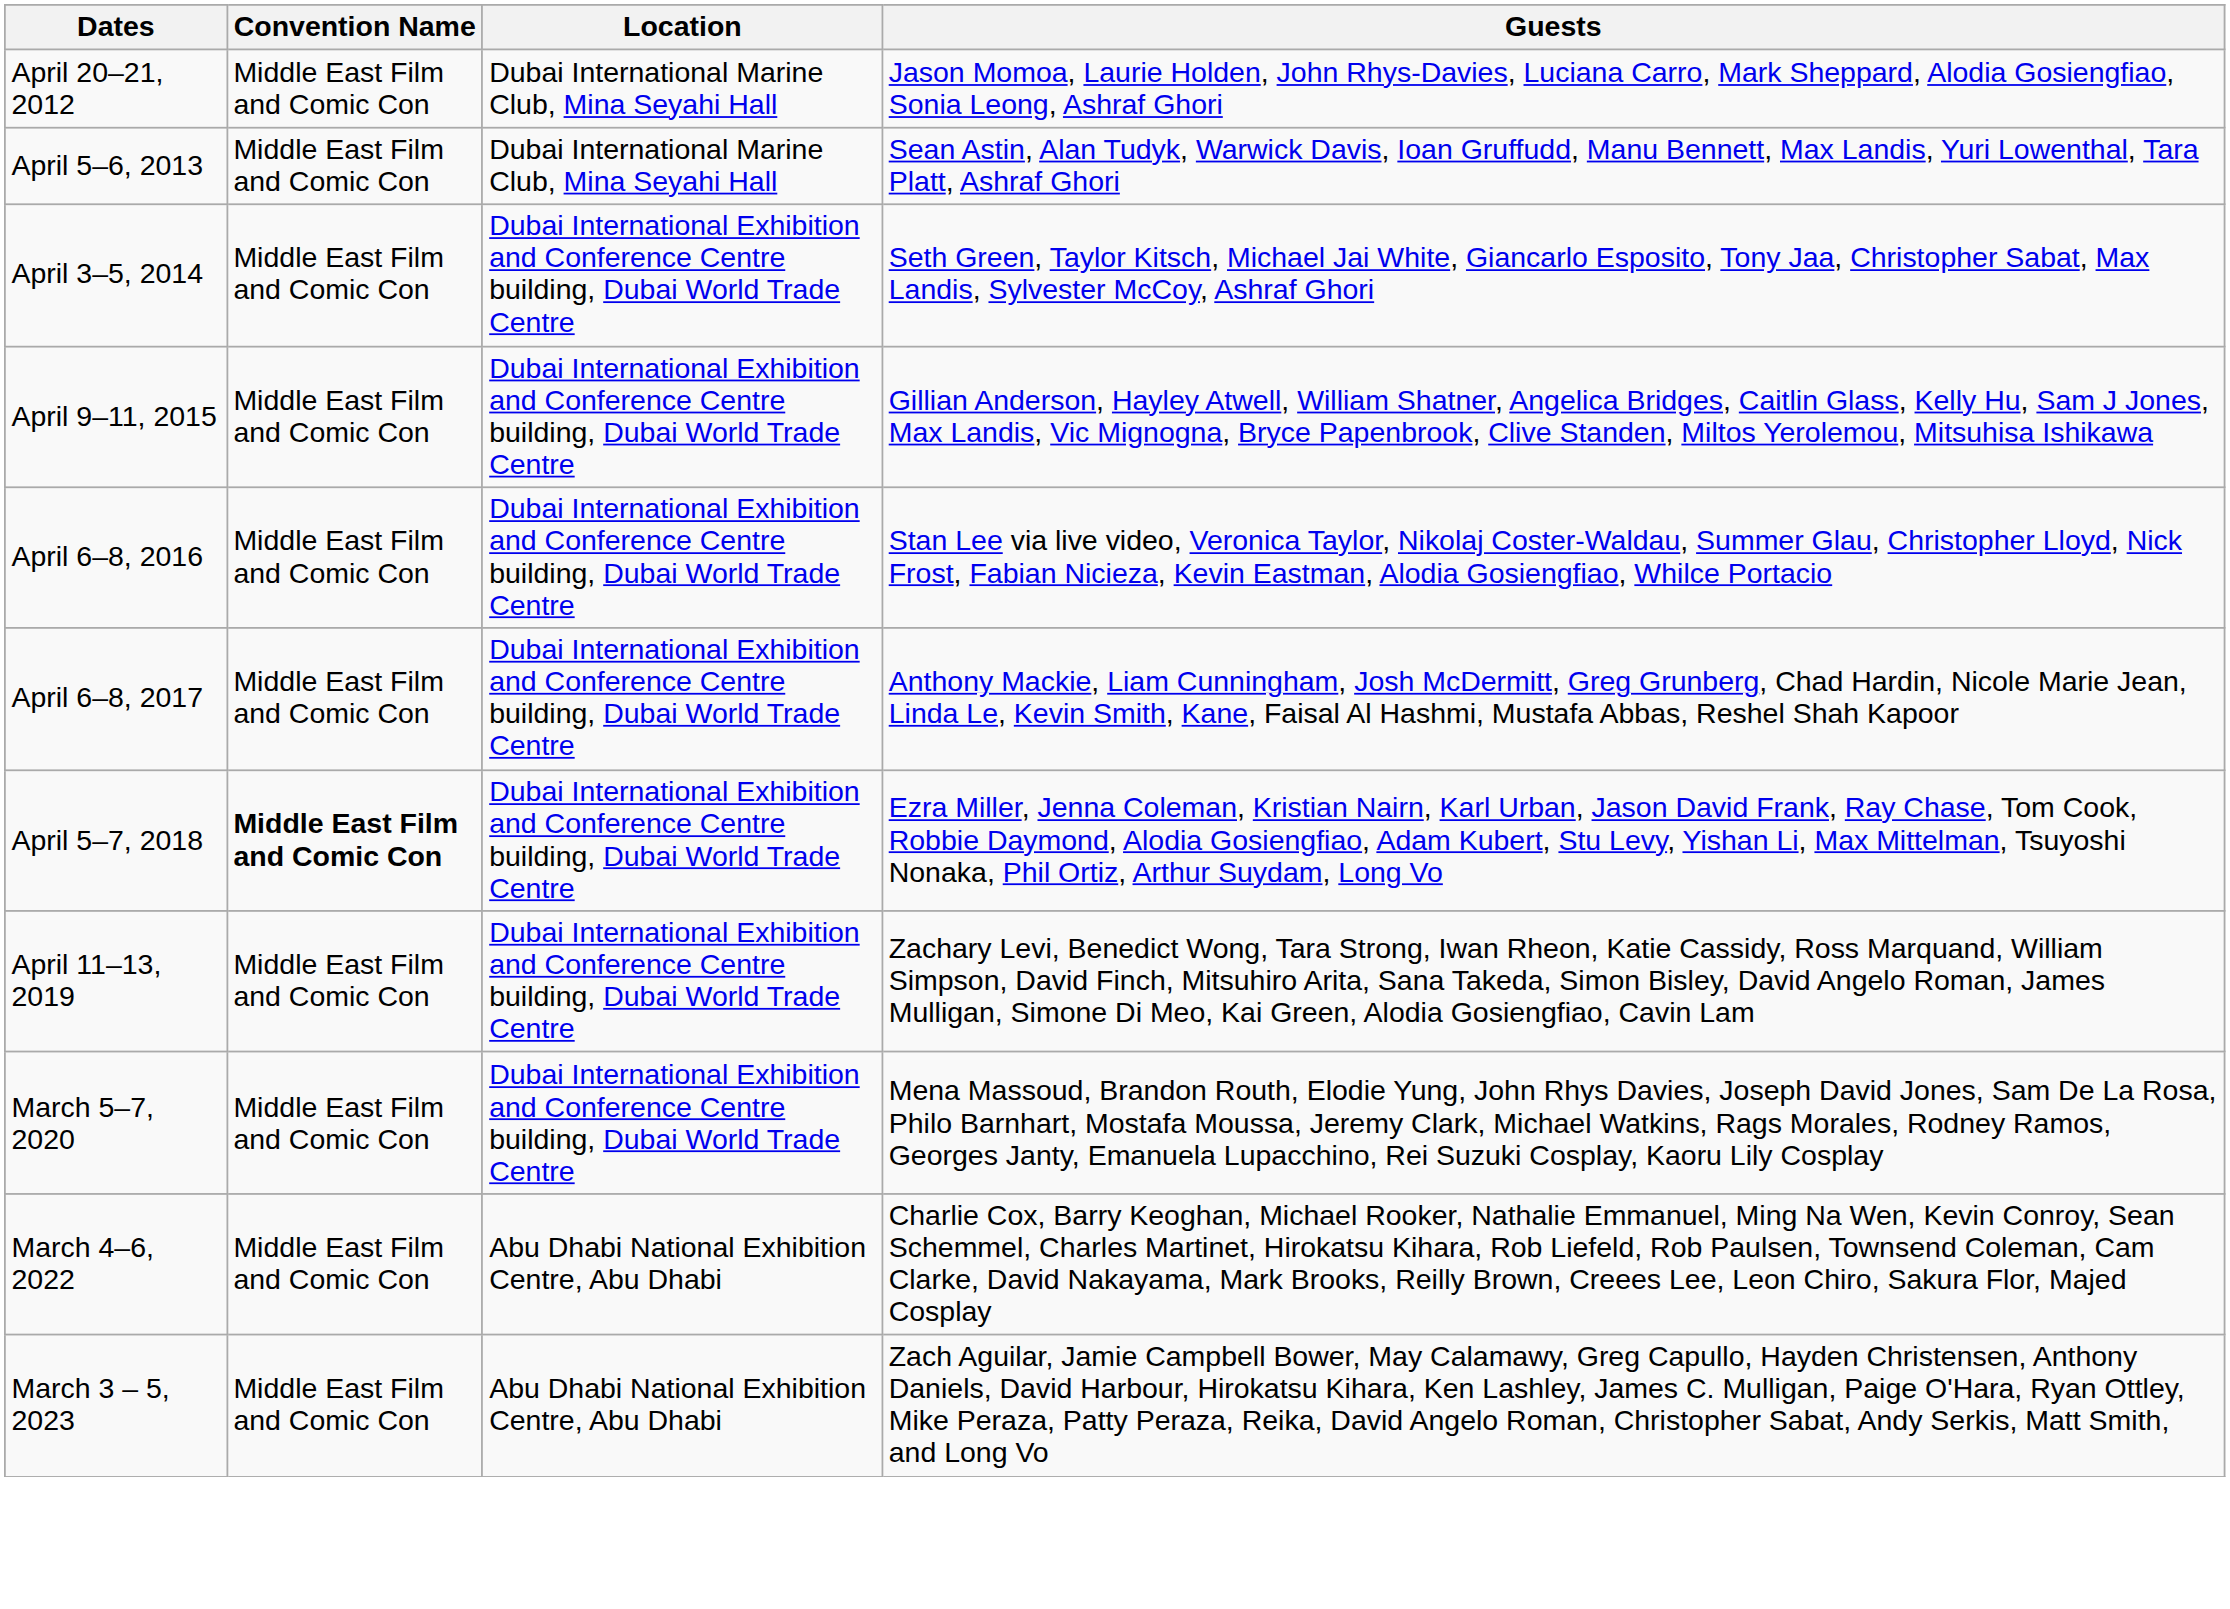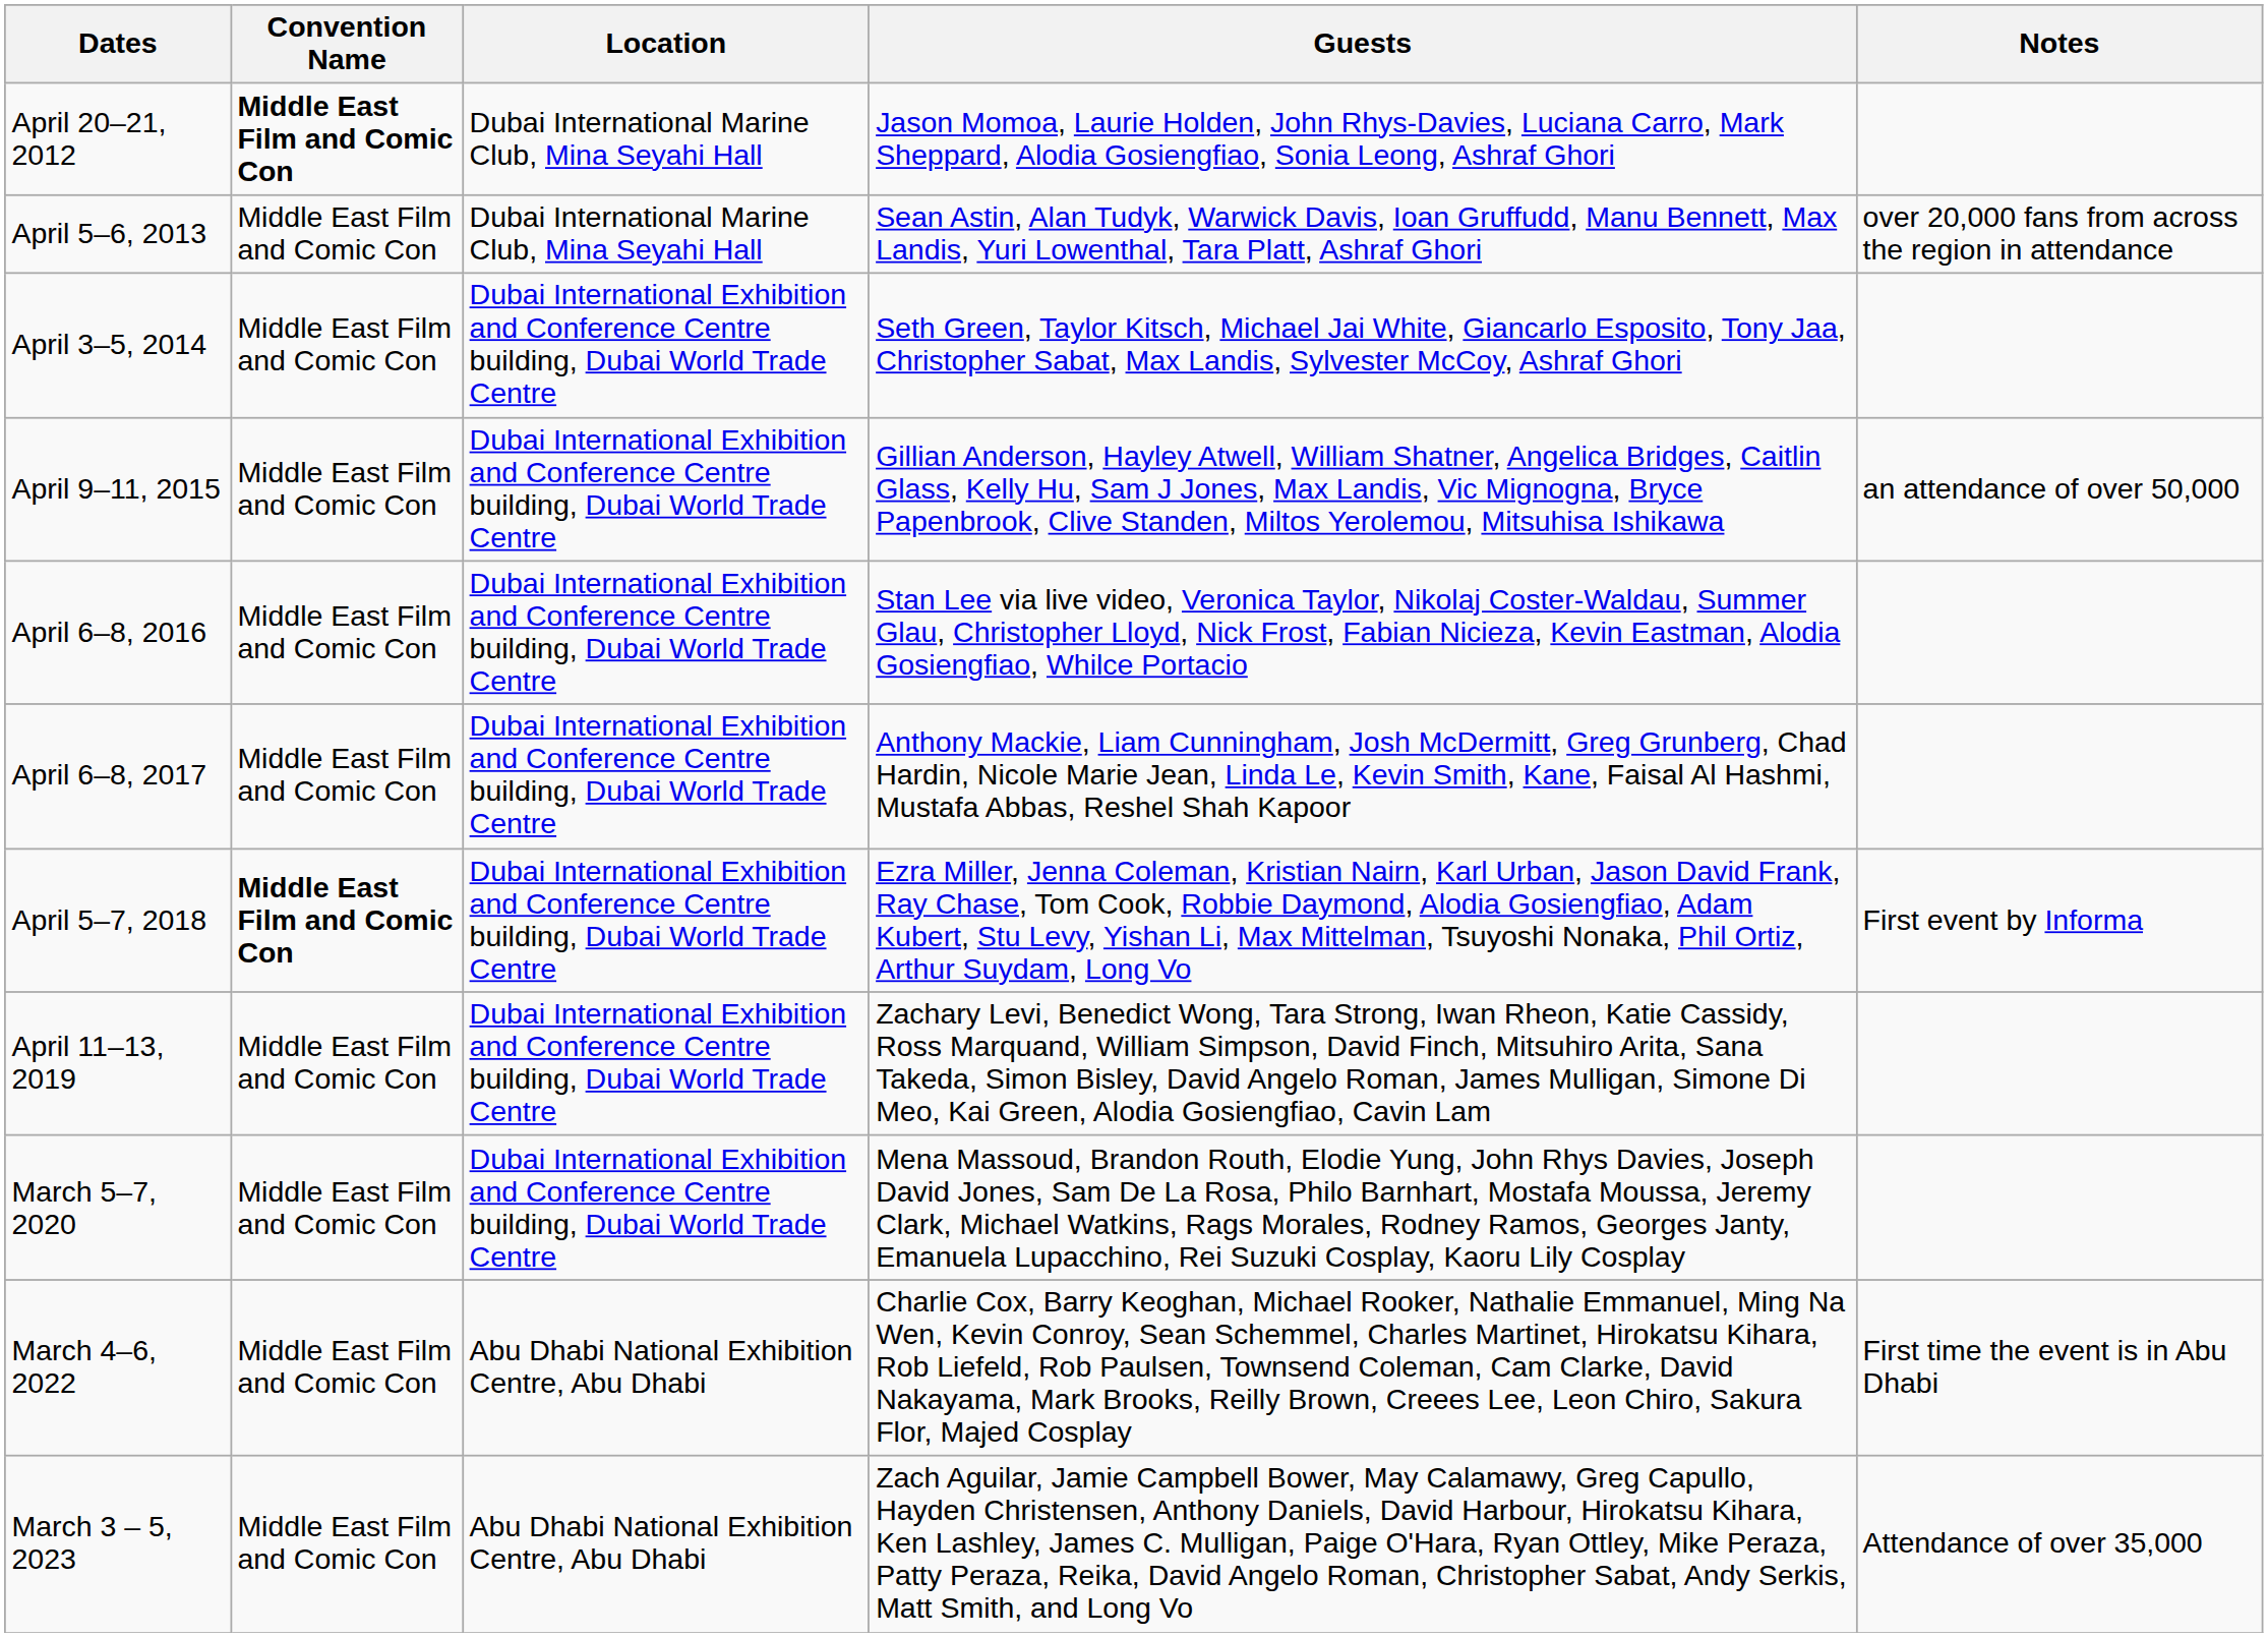+ column: Notes | over 20,000 fans from across the region in attendance | an attendance of over 50,000 | First event by Informa | First time the event is in Abu Dhabi | Attendance of over 35,000
April 20–21, 2012 | Convention Name: normal -> bold
